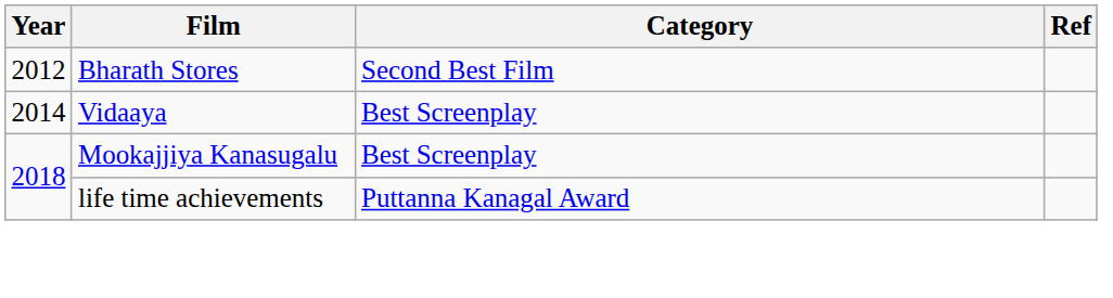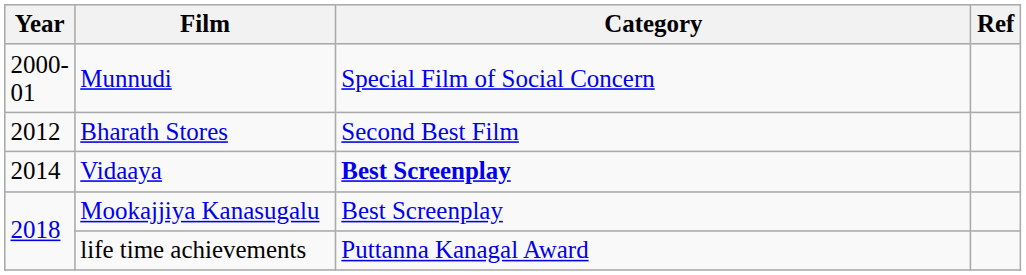+ row: 2000-01 | Munnudi | Special Film of Social Concern
Vidaaya | Category: normal -> bold
